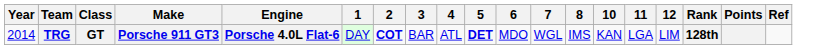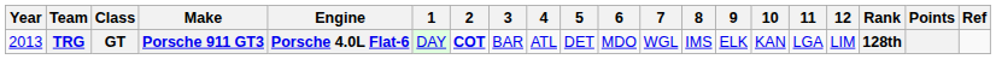+ column: 9 | ELK
TRG | Year: 2014 -> 2013
TRG | 5: bold -> normal
